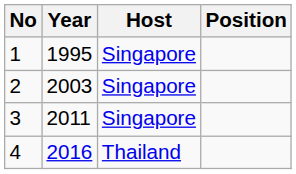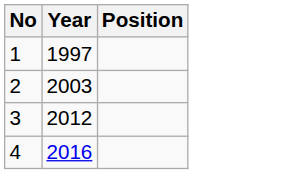- column: Host | Singapore | Singapore | Singapore | Thailand
1 | Year: 1995 -> 1997
3 | Year: 2011 -> 2012
